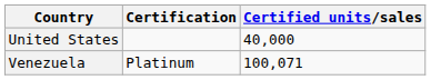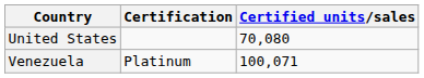United States | Certified units/sales: 40,000 -> 70,080
